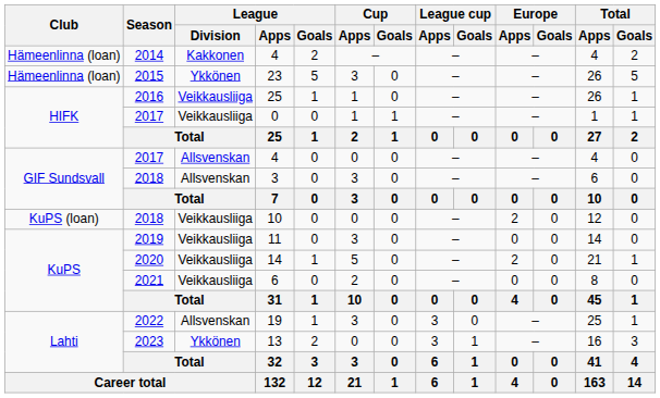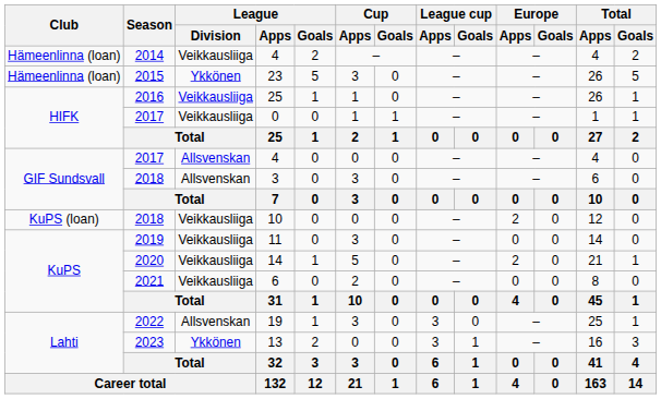2014 / 4 | League / Division: Kakkonen -> Veikkausliiga
